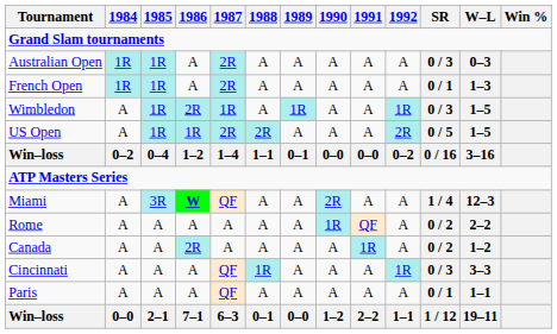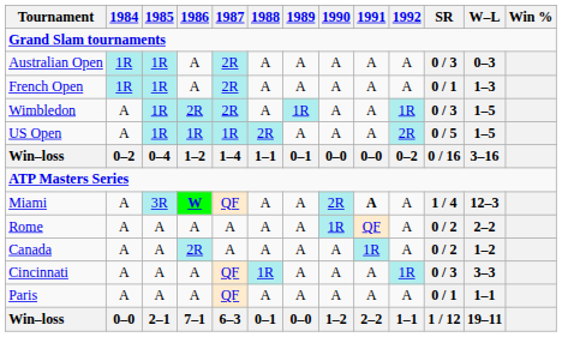Wimbledon | 1987: 1R -> 2R
US Open | 1987: 2R -> 1R
Miami | 1991: normal -> bold
